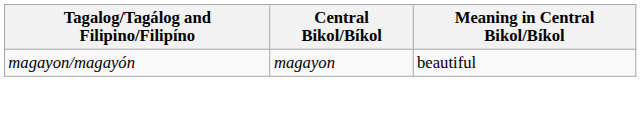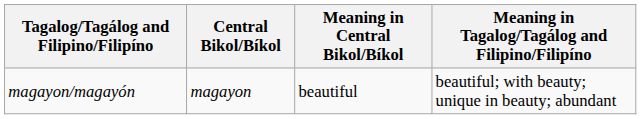+ column: Meaning in Tagalog/Tagálog and Filipino/Filipíno | beautiful; with beauty; unique in beauty; abundant
